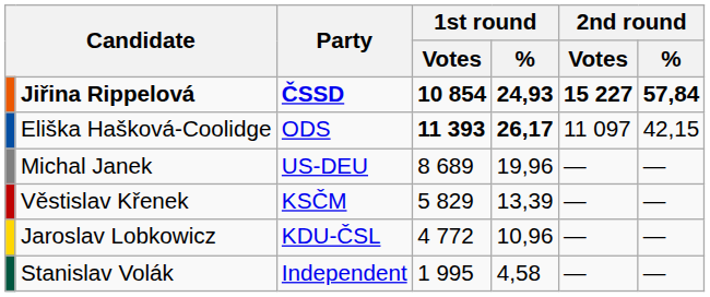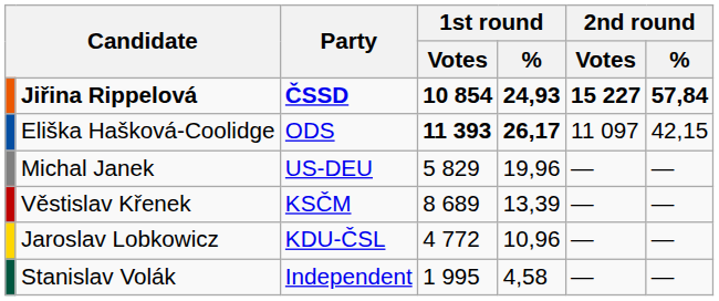Michal Janek | 1st round / Votes: 8 689 -> 5 829
Věstislav Křenek | 1st round / Votes: 5 829 -> 8 689
